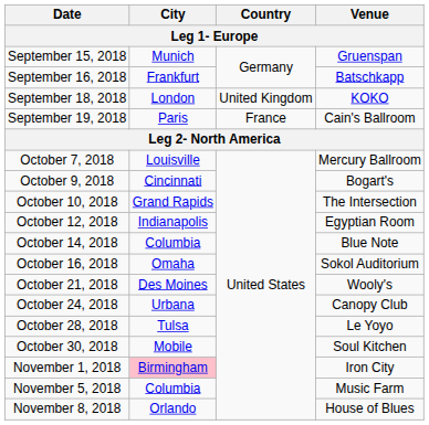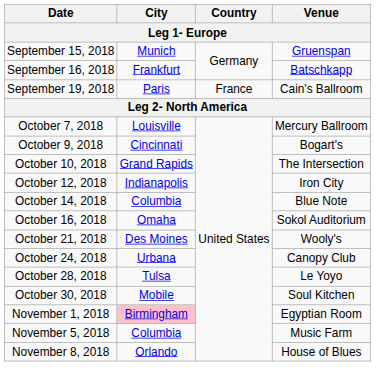- row: September 18, 2018 | London | United Kingdom | KOKO
October 12, 2018 | Venue: Egyptian Room -> Iron City
November 1, 2018 | Venue: Iron City -> Egyptian Room
